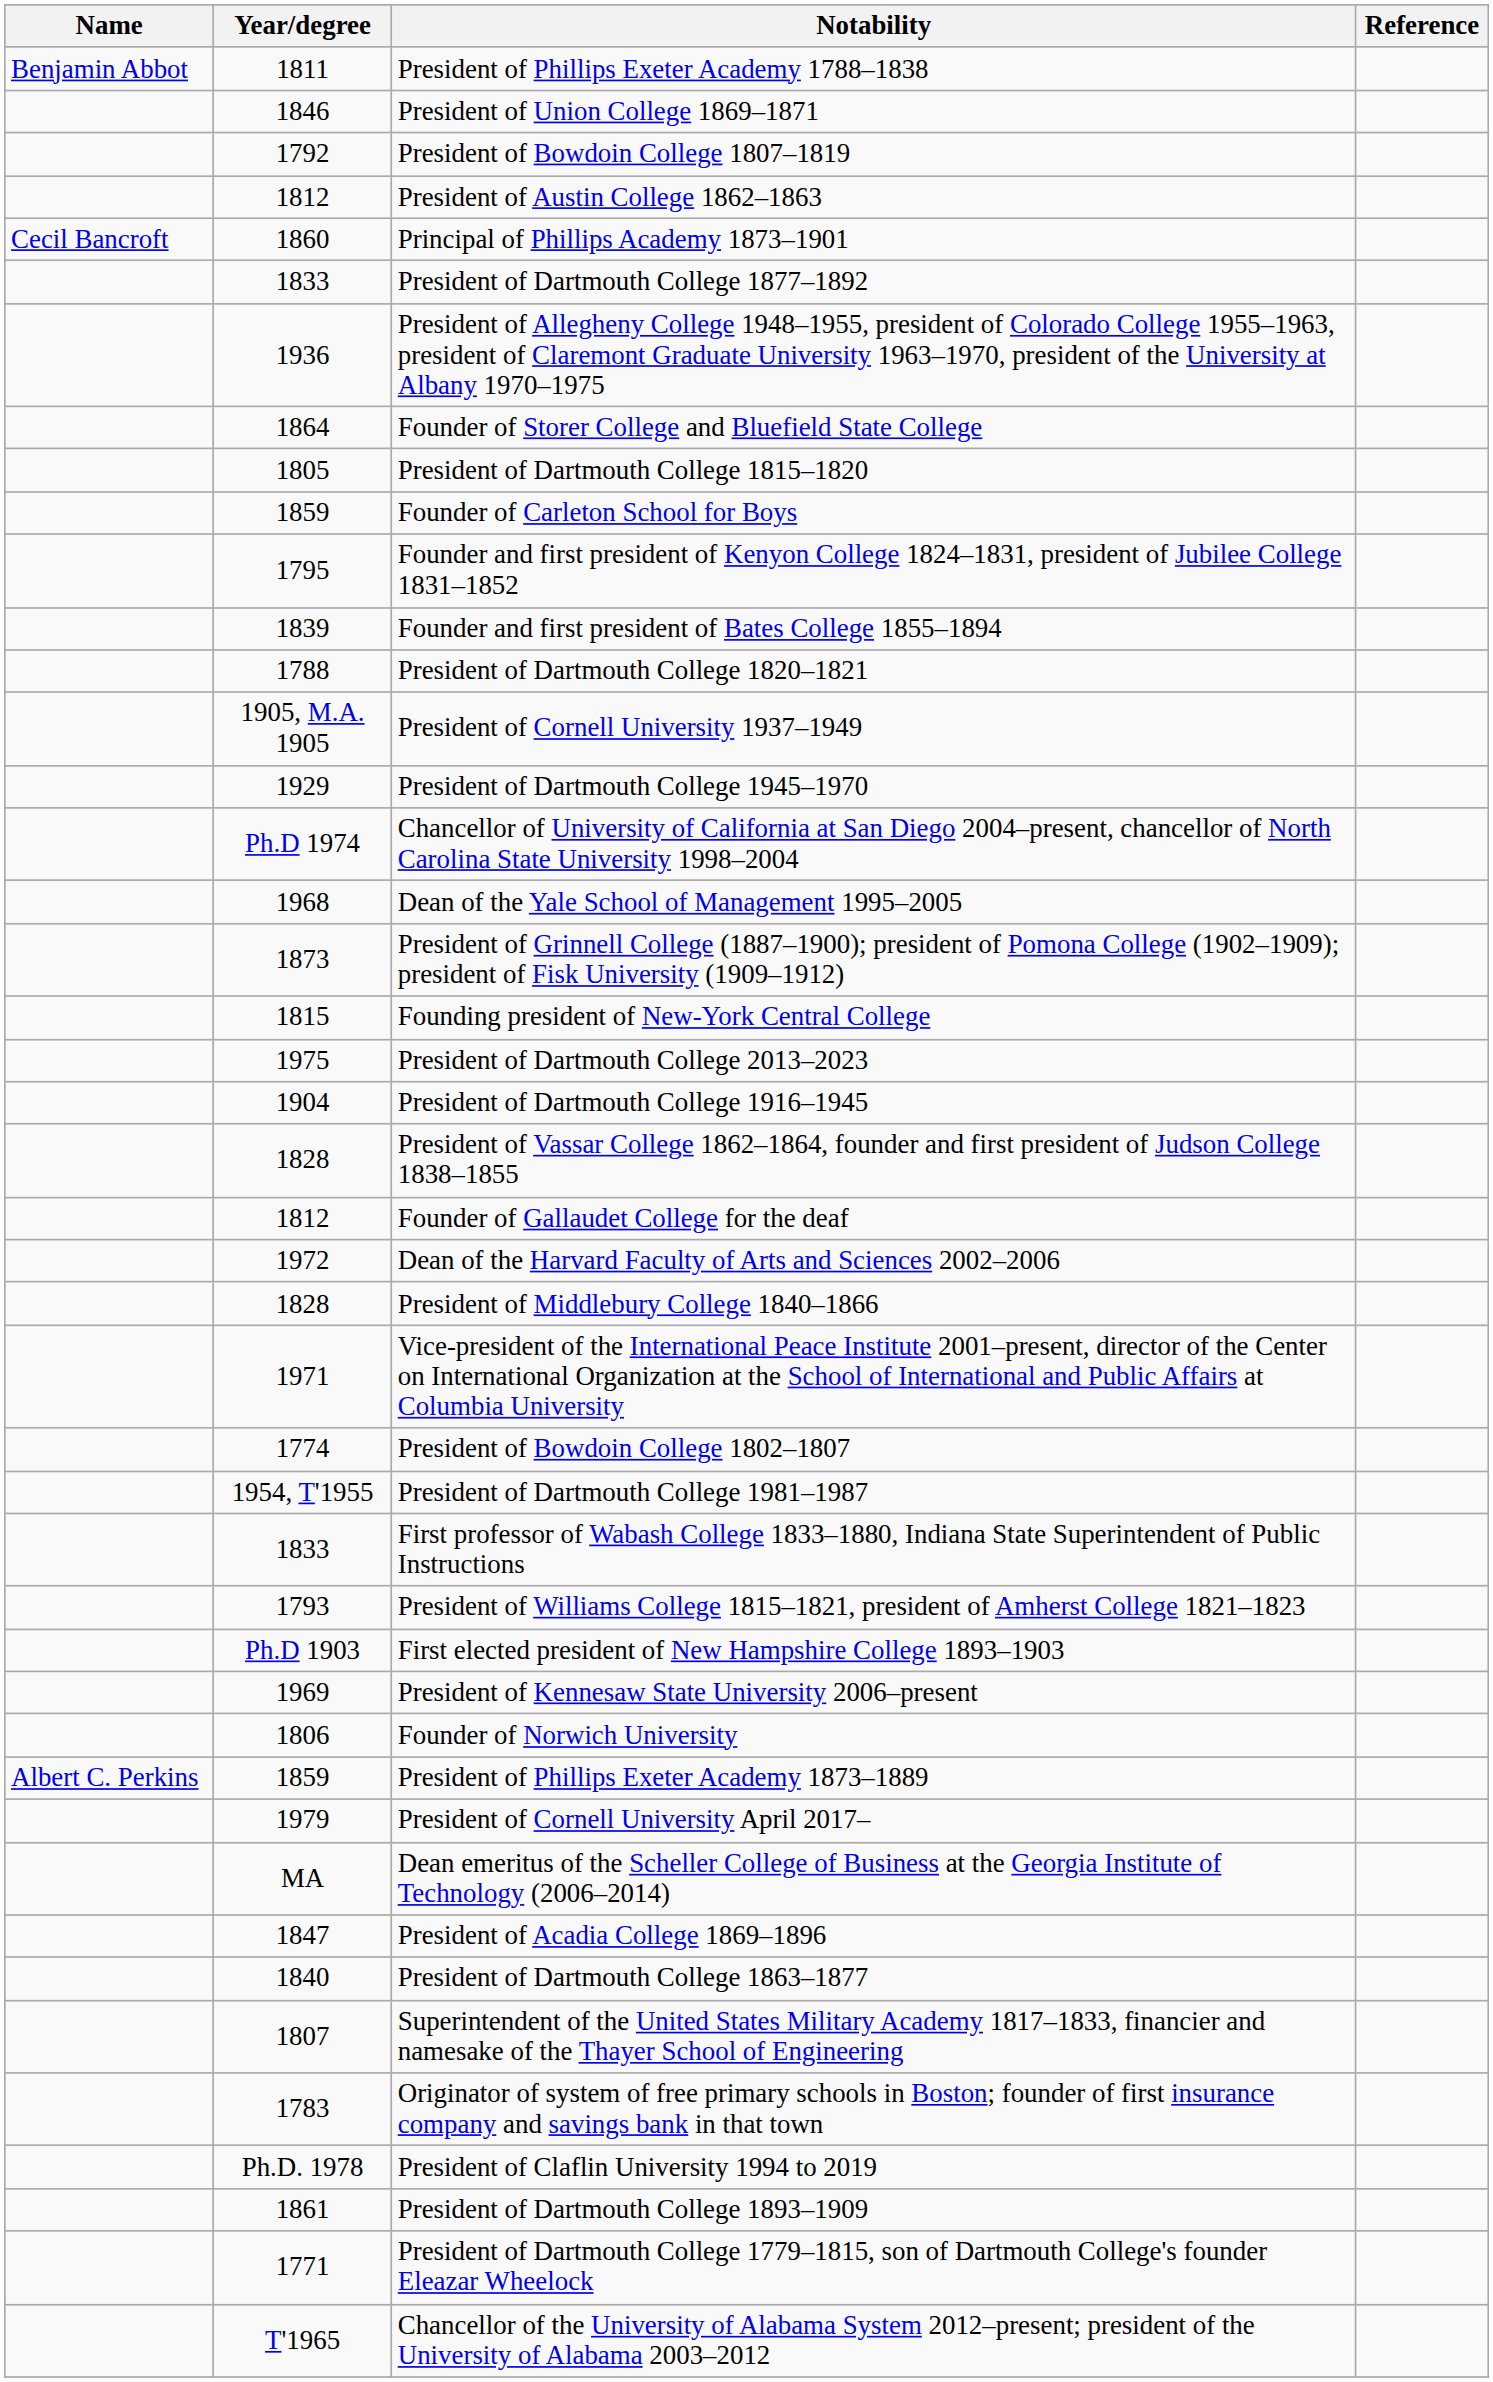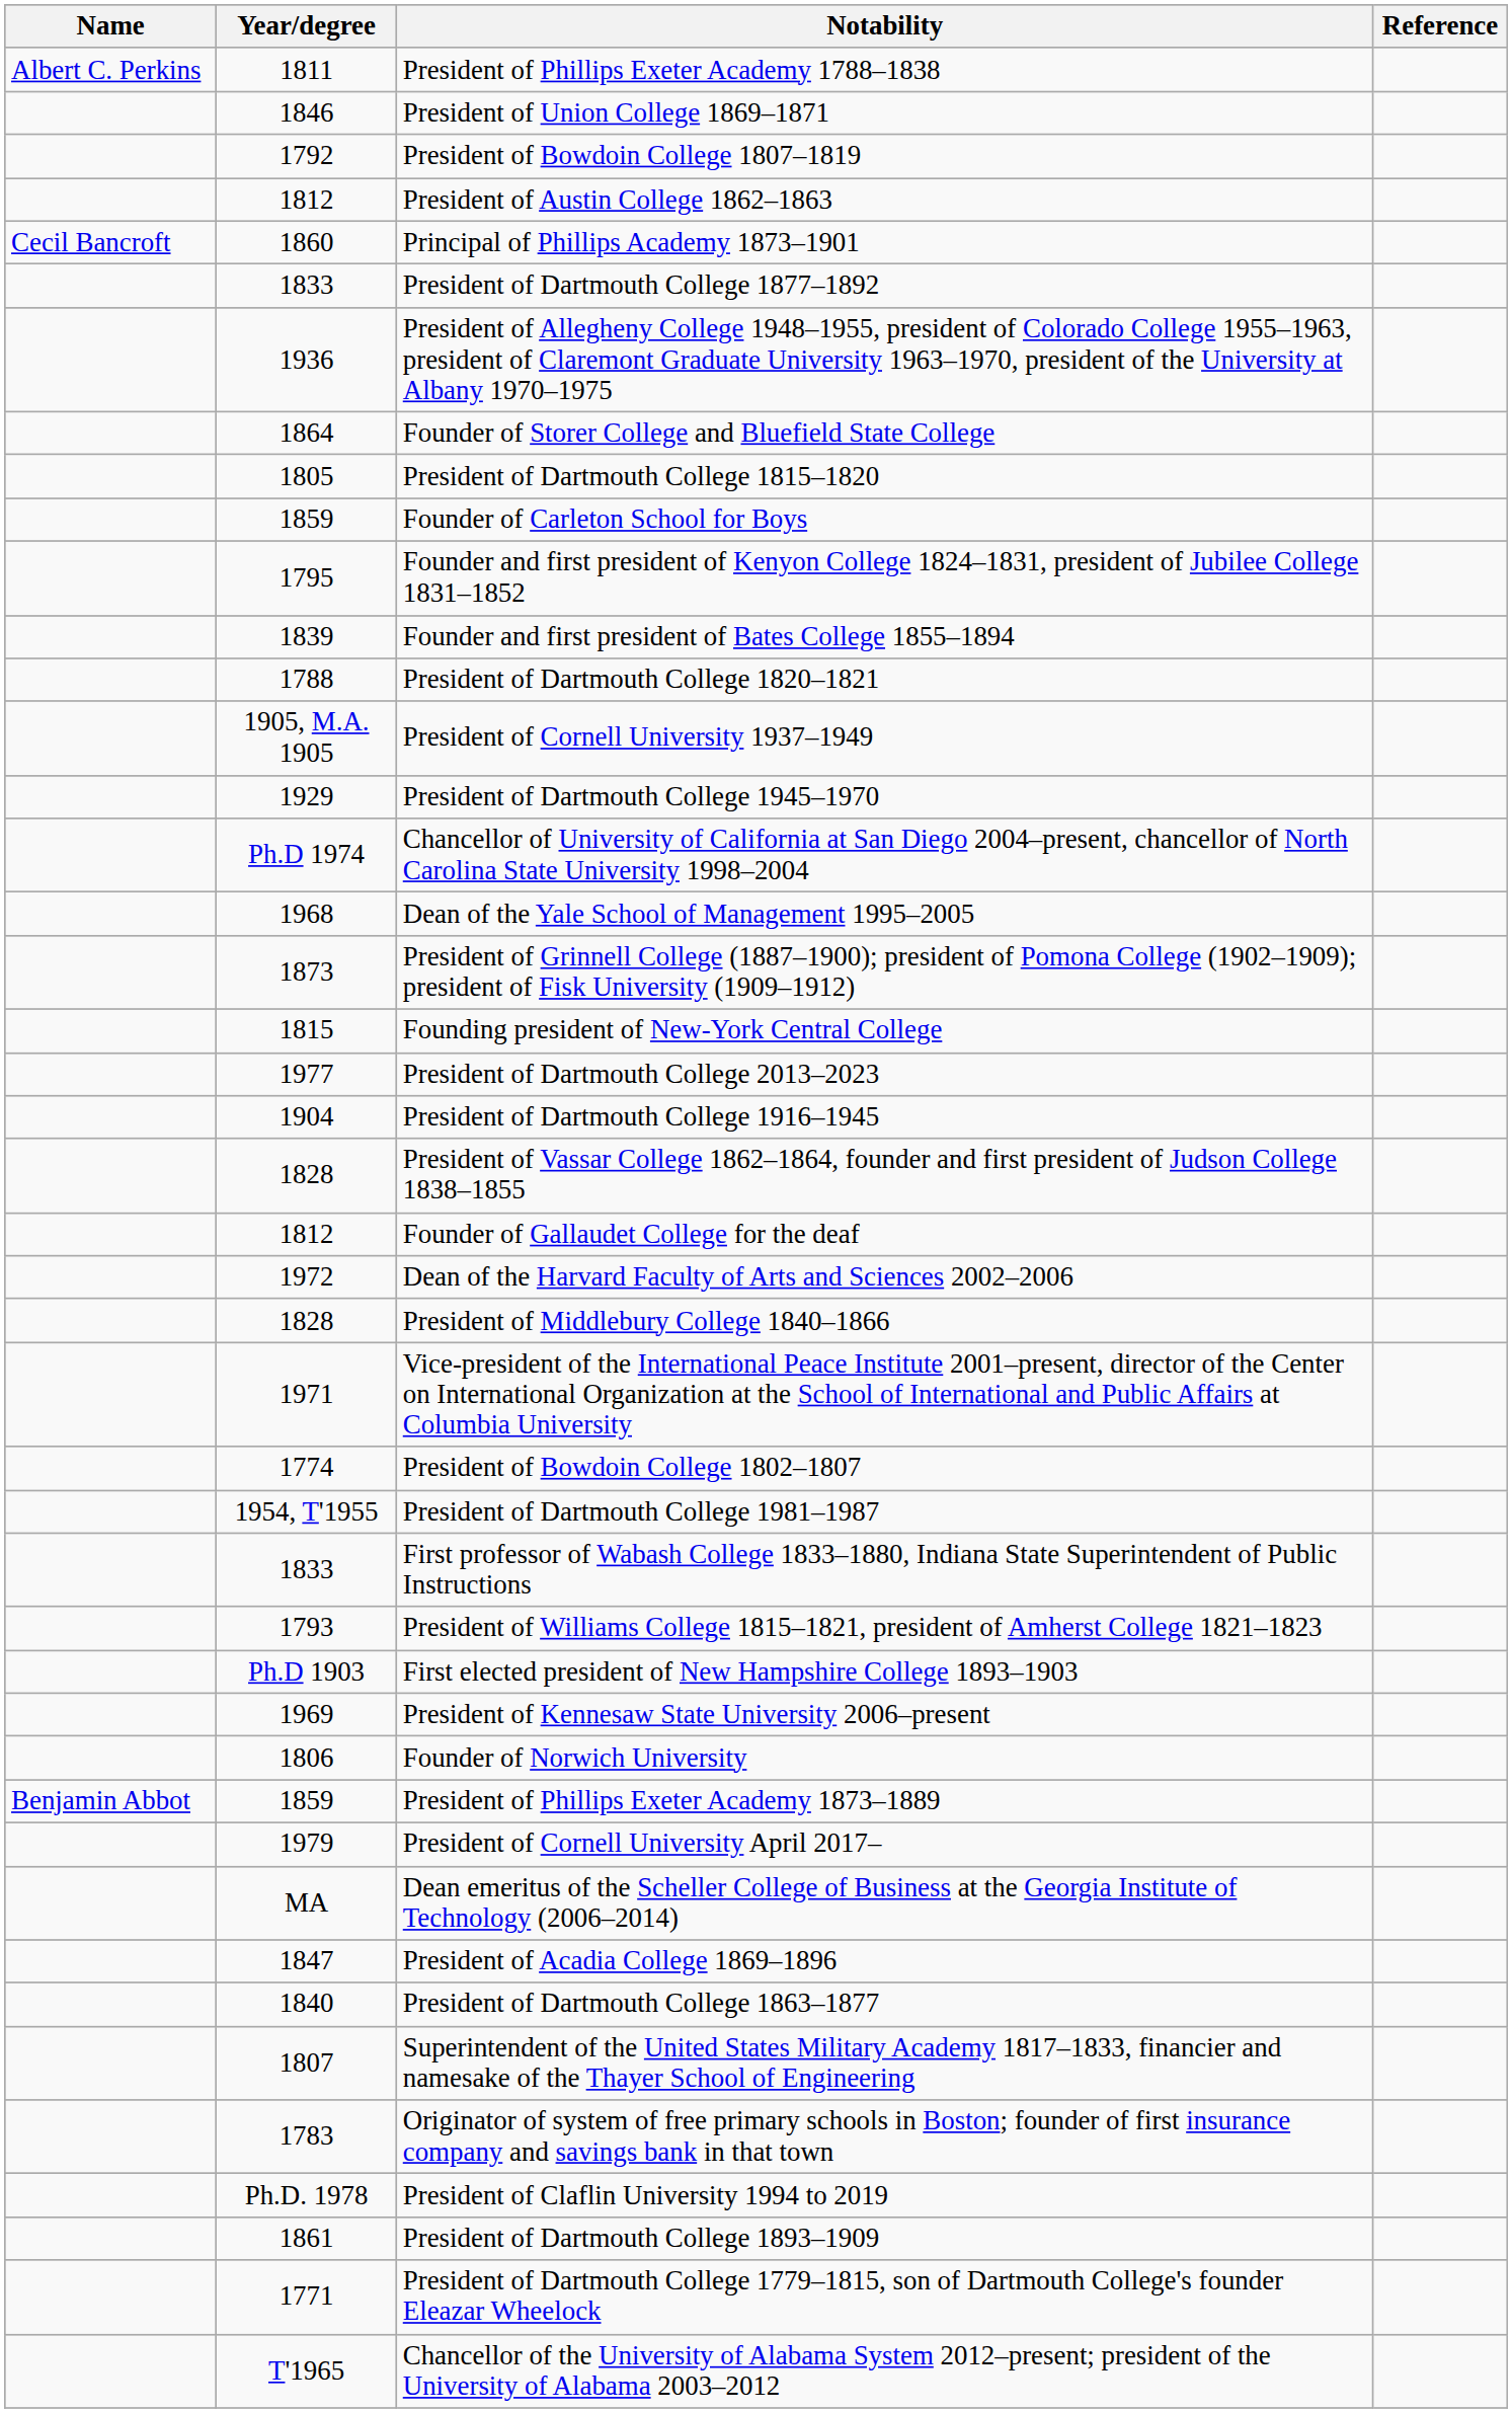President of Phillips Exeter Academy 1788–1838 | Name: Benjamin Abbot -> Albert C. Perkins
President of Dartmouth College 2013–2023 | Year/degree: 1975 -> 1977
President of Phillips Exeter Academy 1873–1889 | Name: Albert C. Perkins -> Benjamin Abbot
